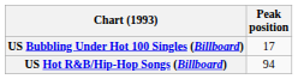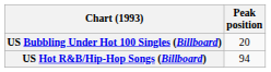US Bubbling Under Hot 100 Singles (Billboard) | Peak position: 17 -> 20
